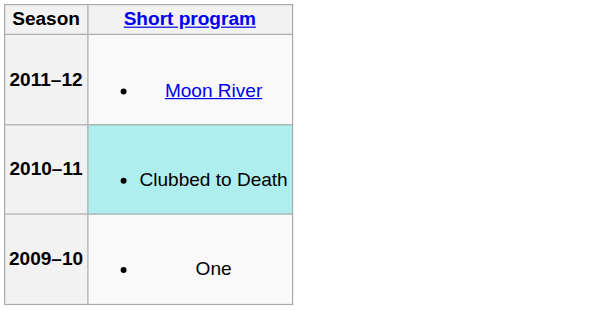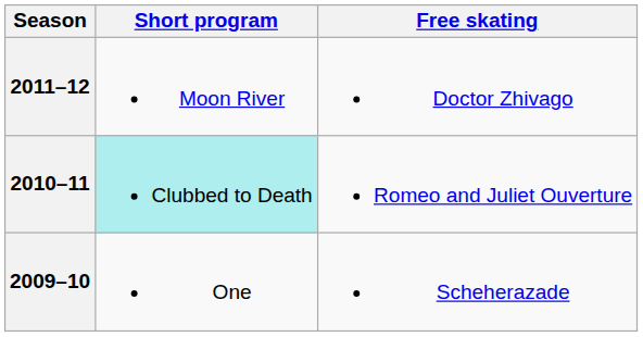+ column: Free skating | Doctor Zhivago | Romeo and Juliet Ouverture | Scheherazade
